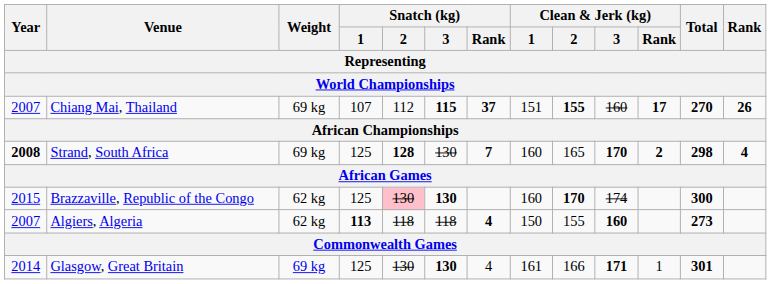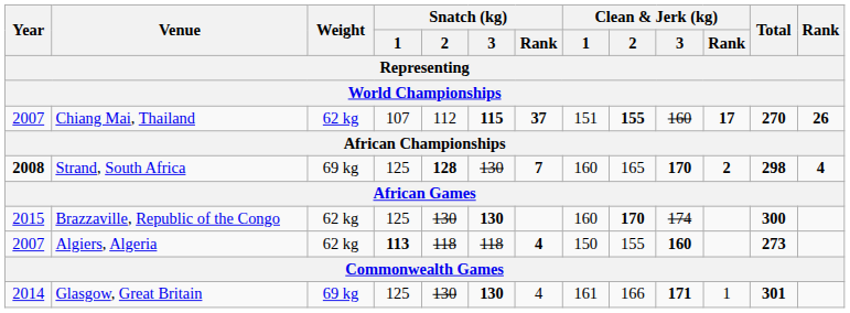Chiang Mai, Thailand | Weight: 69 kg -> 62 kg
Brazzaville, Republic of the Congo | Snatch (kg) / 2: pink background -> no background
